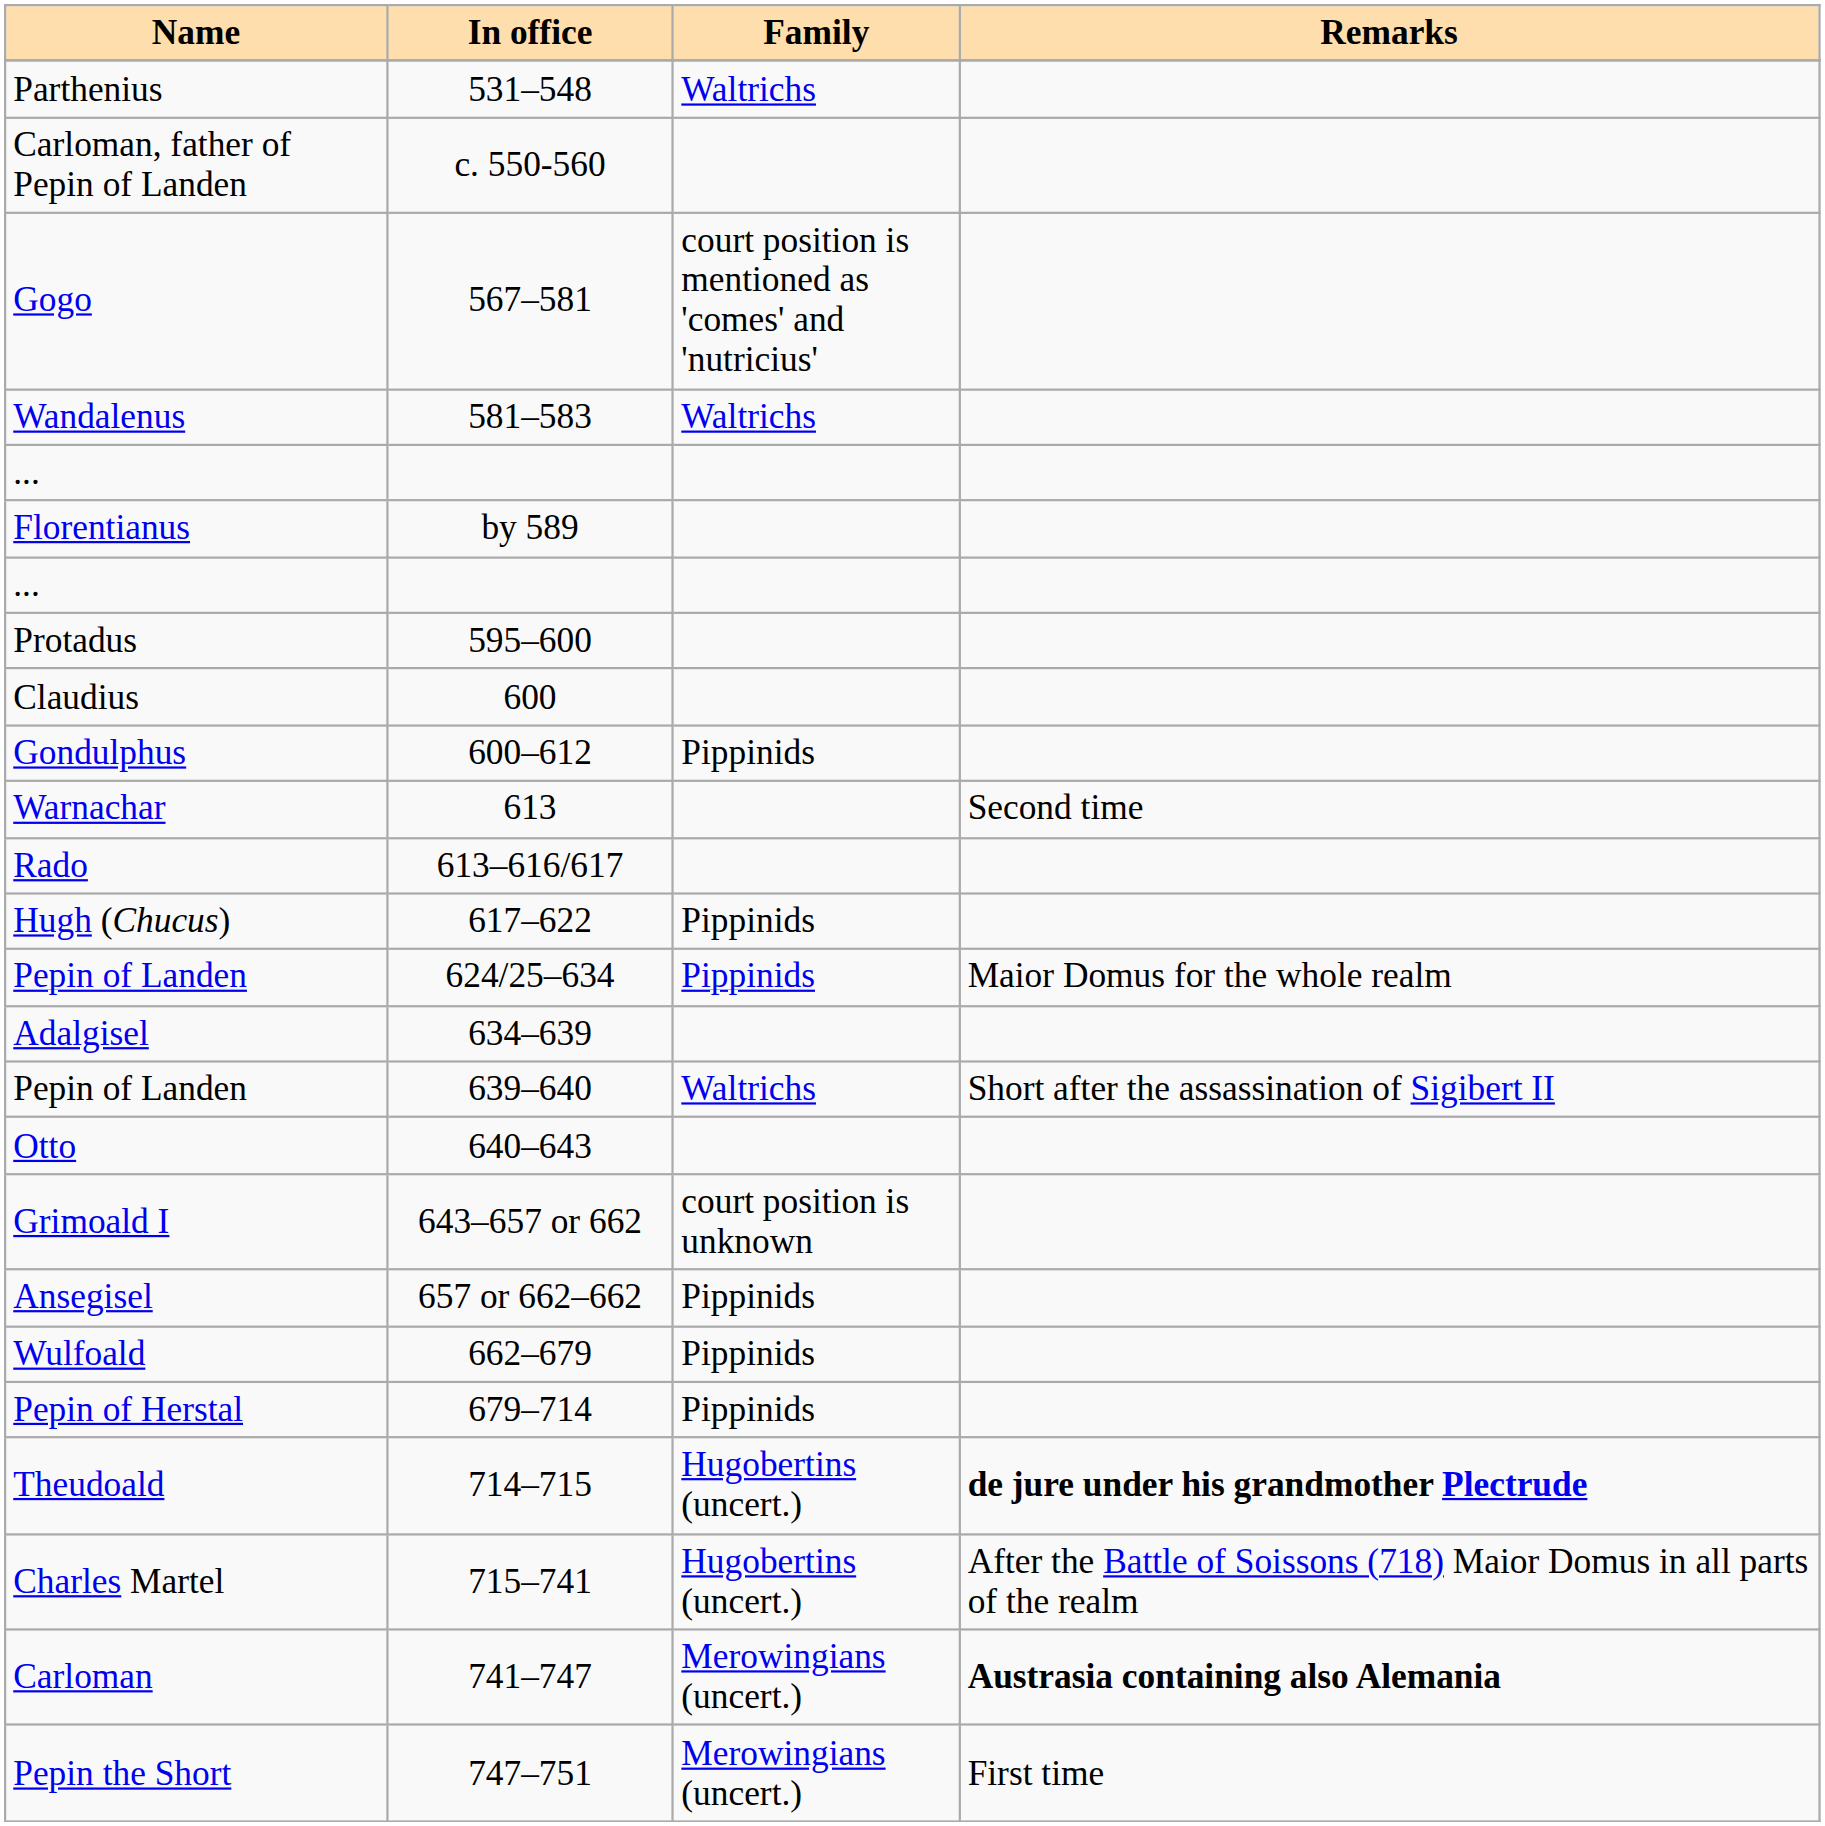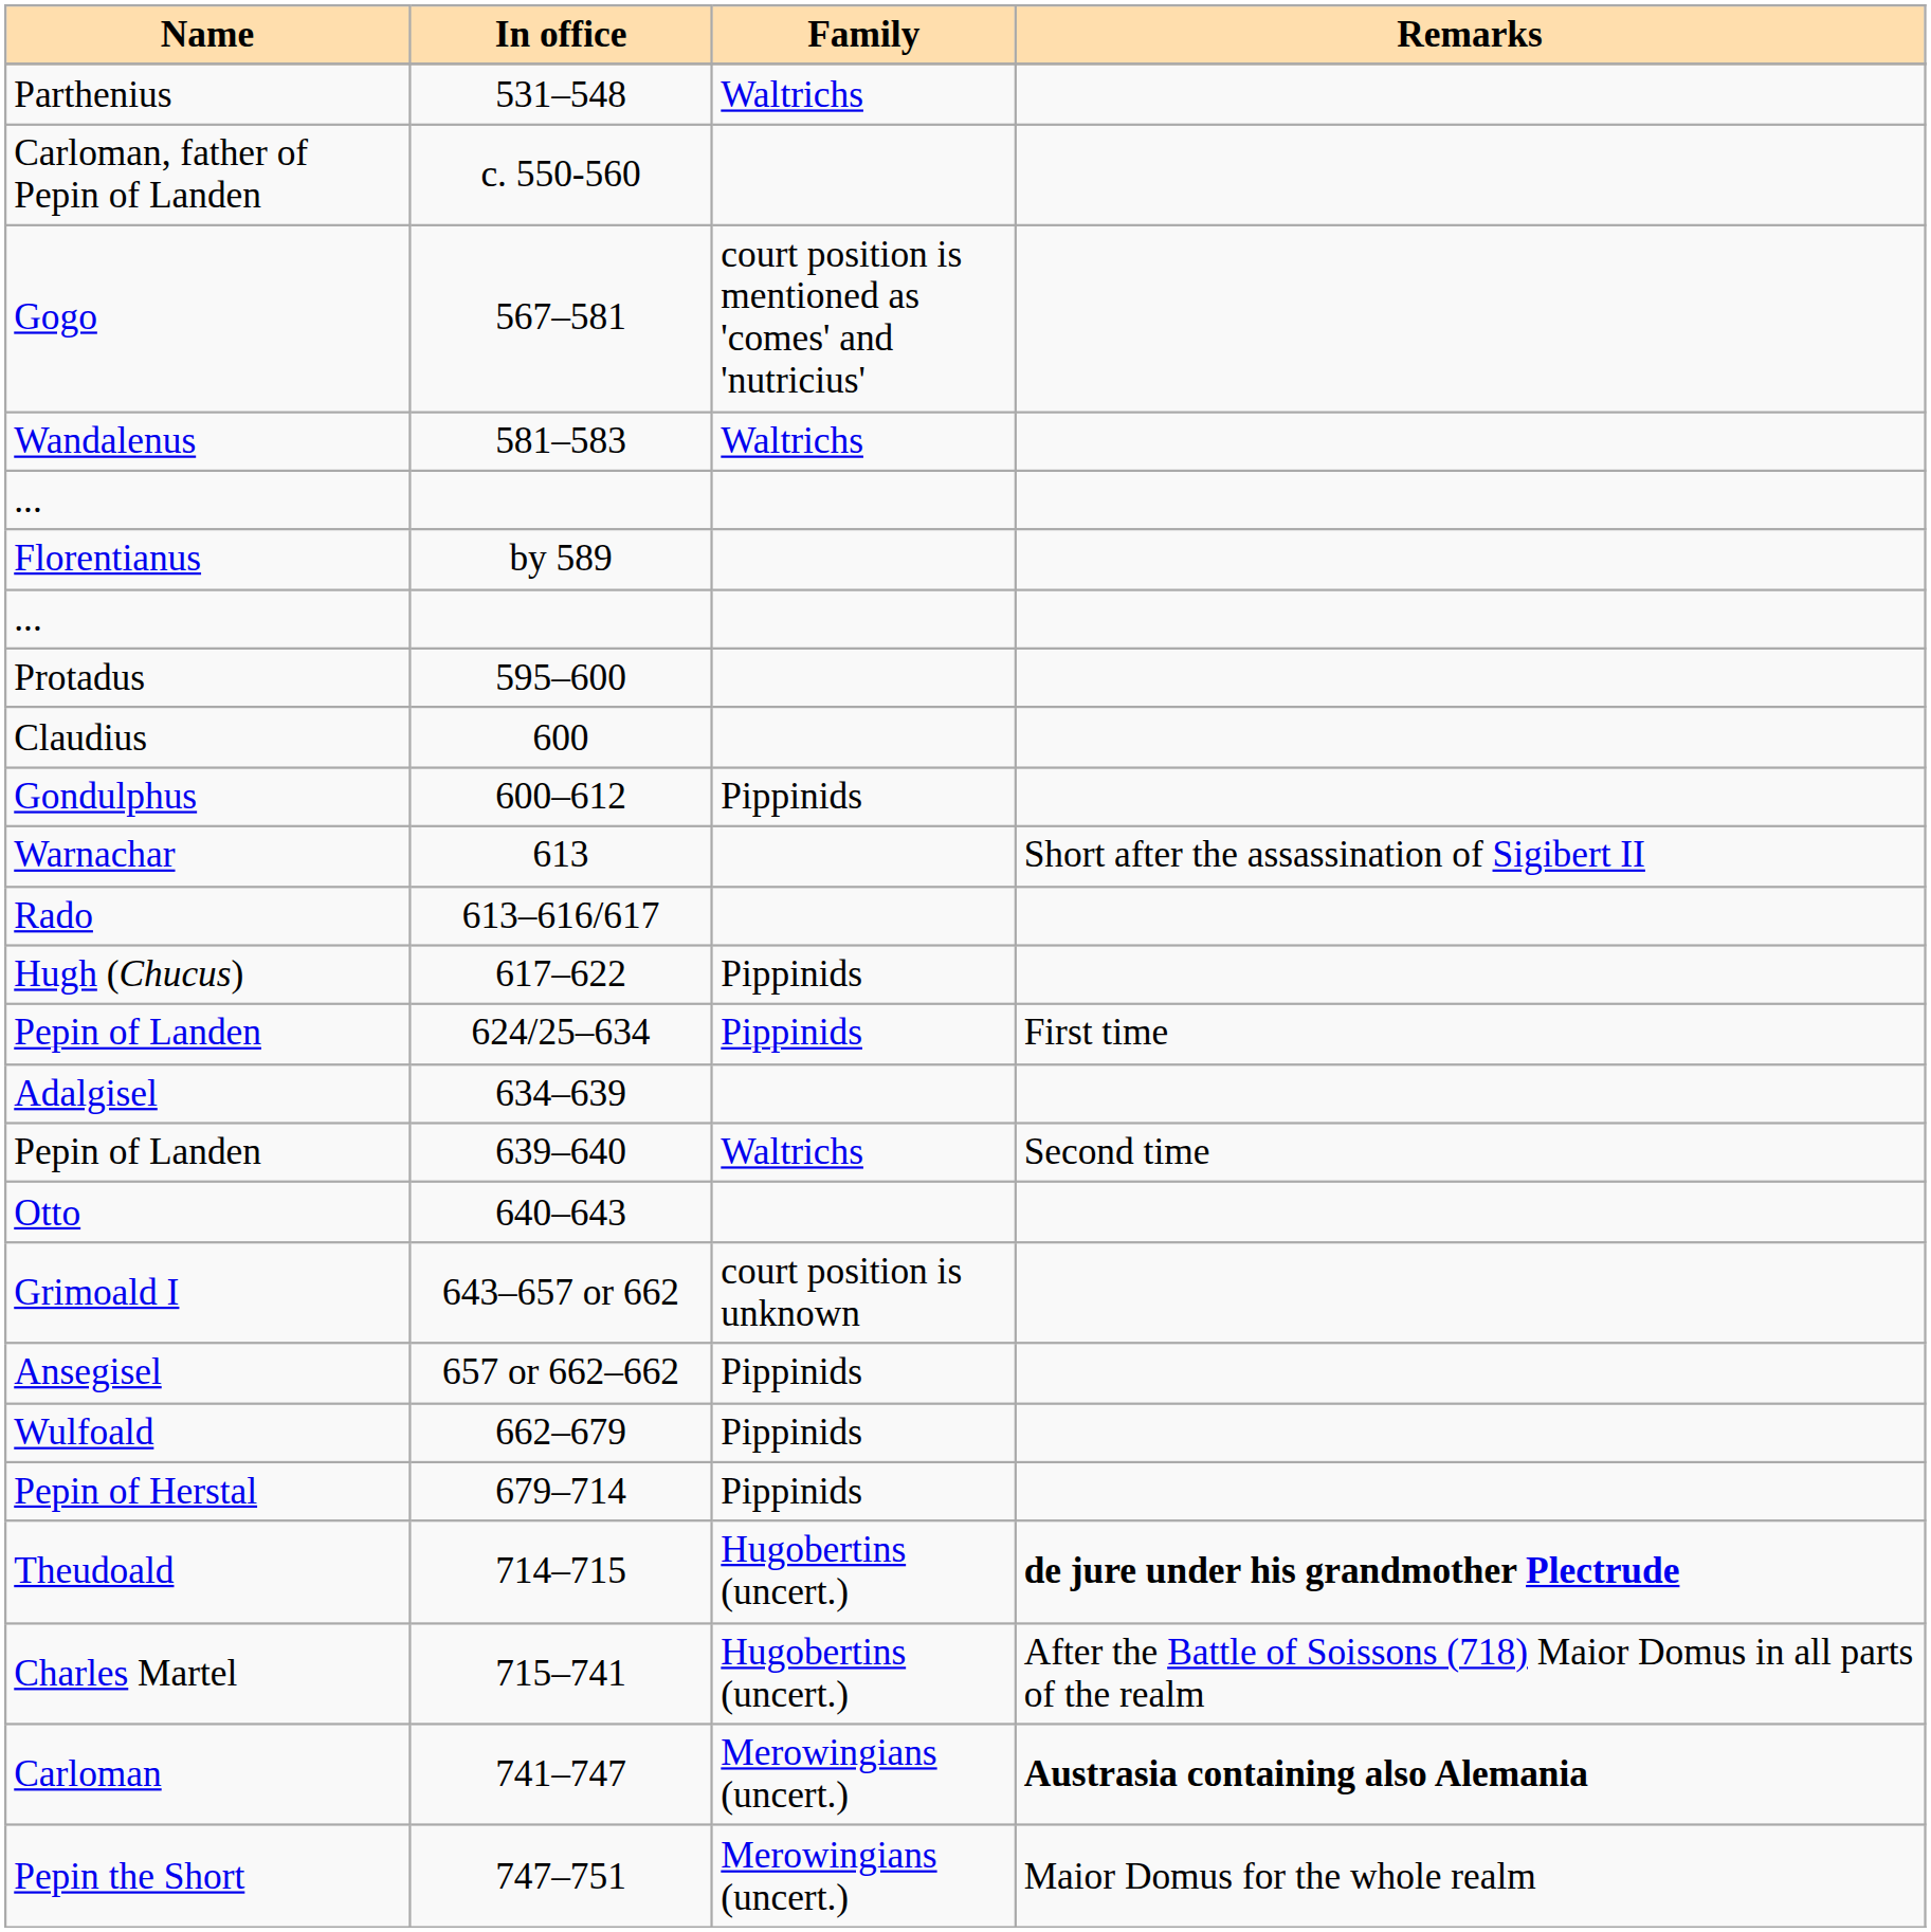Warnachar | Remarks: Second time -> Short after the assassination of Sigibert II
Pepin of Landen / 624/25–634 | Remarks: Maior Domus for the whole realm -> First time
Pepin of Landen / 639–640 | Remarks: Short after the assassination of Sigibert II -> Second time
Pepin the Short | Remarks: First time -> Maior Domus for the whole realm
